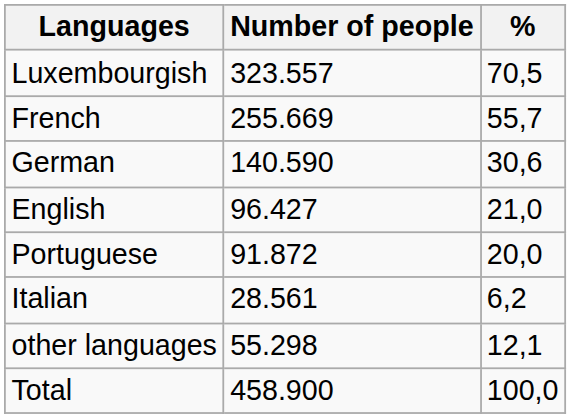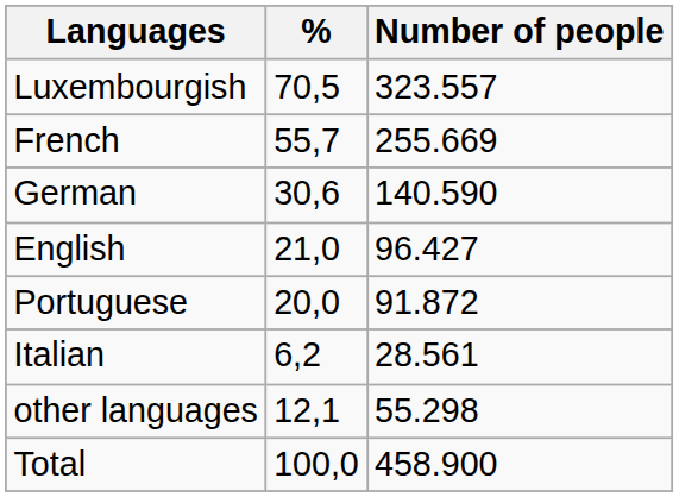columns swapped: Number of people <-> %
